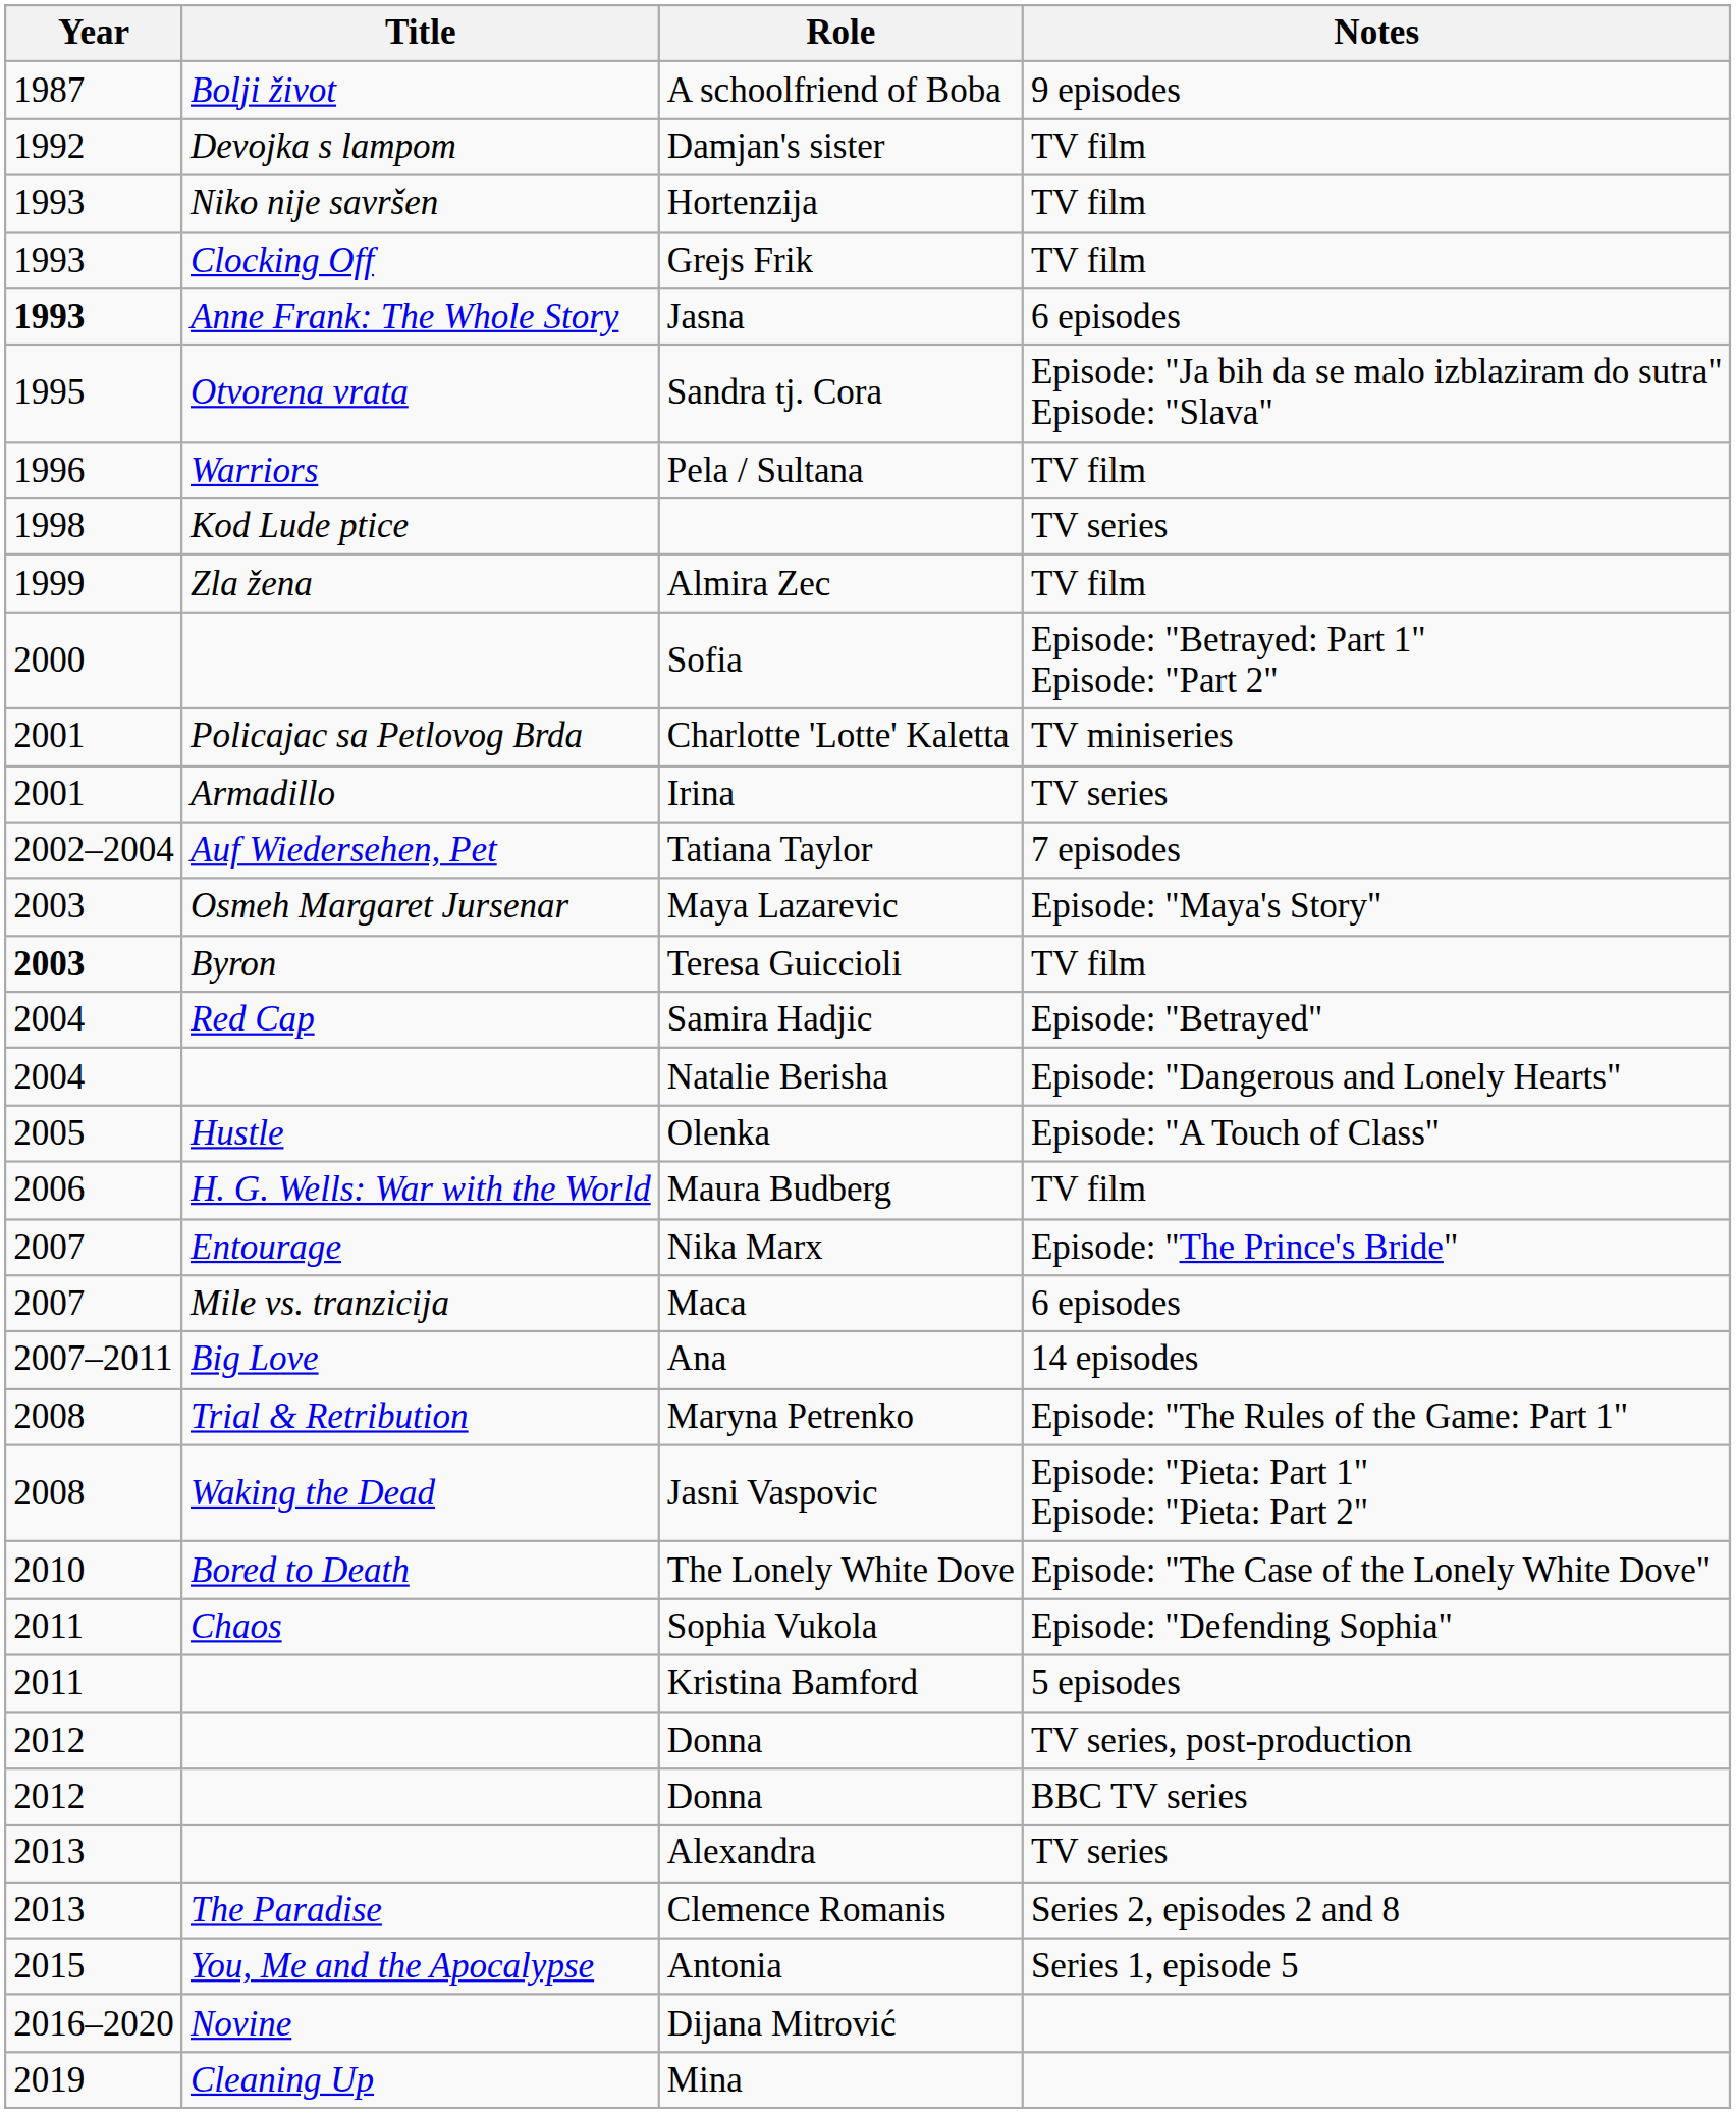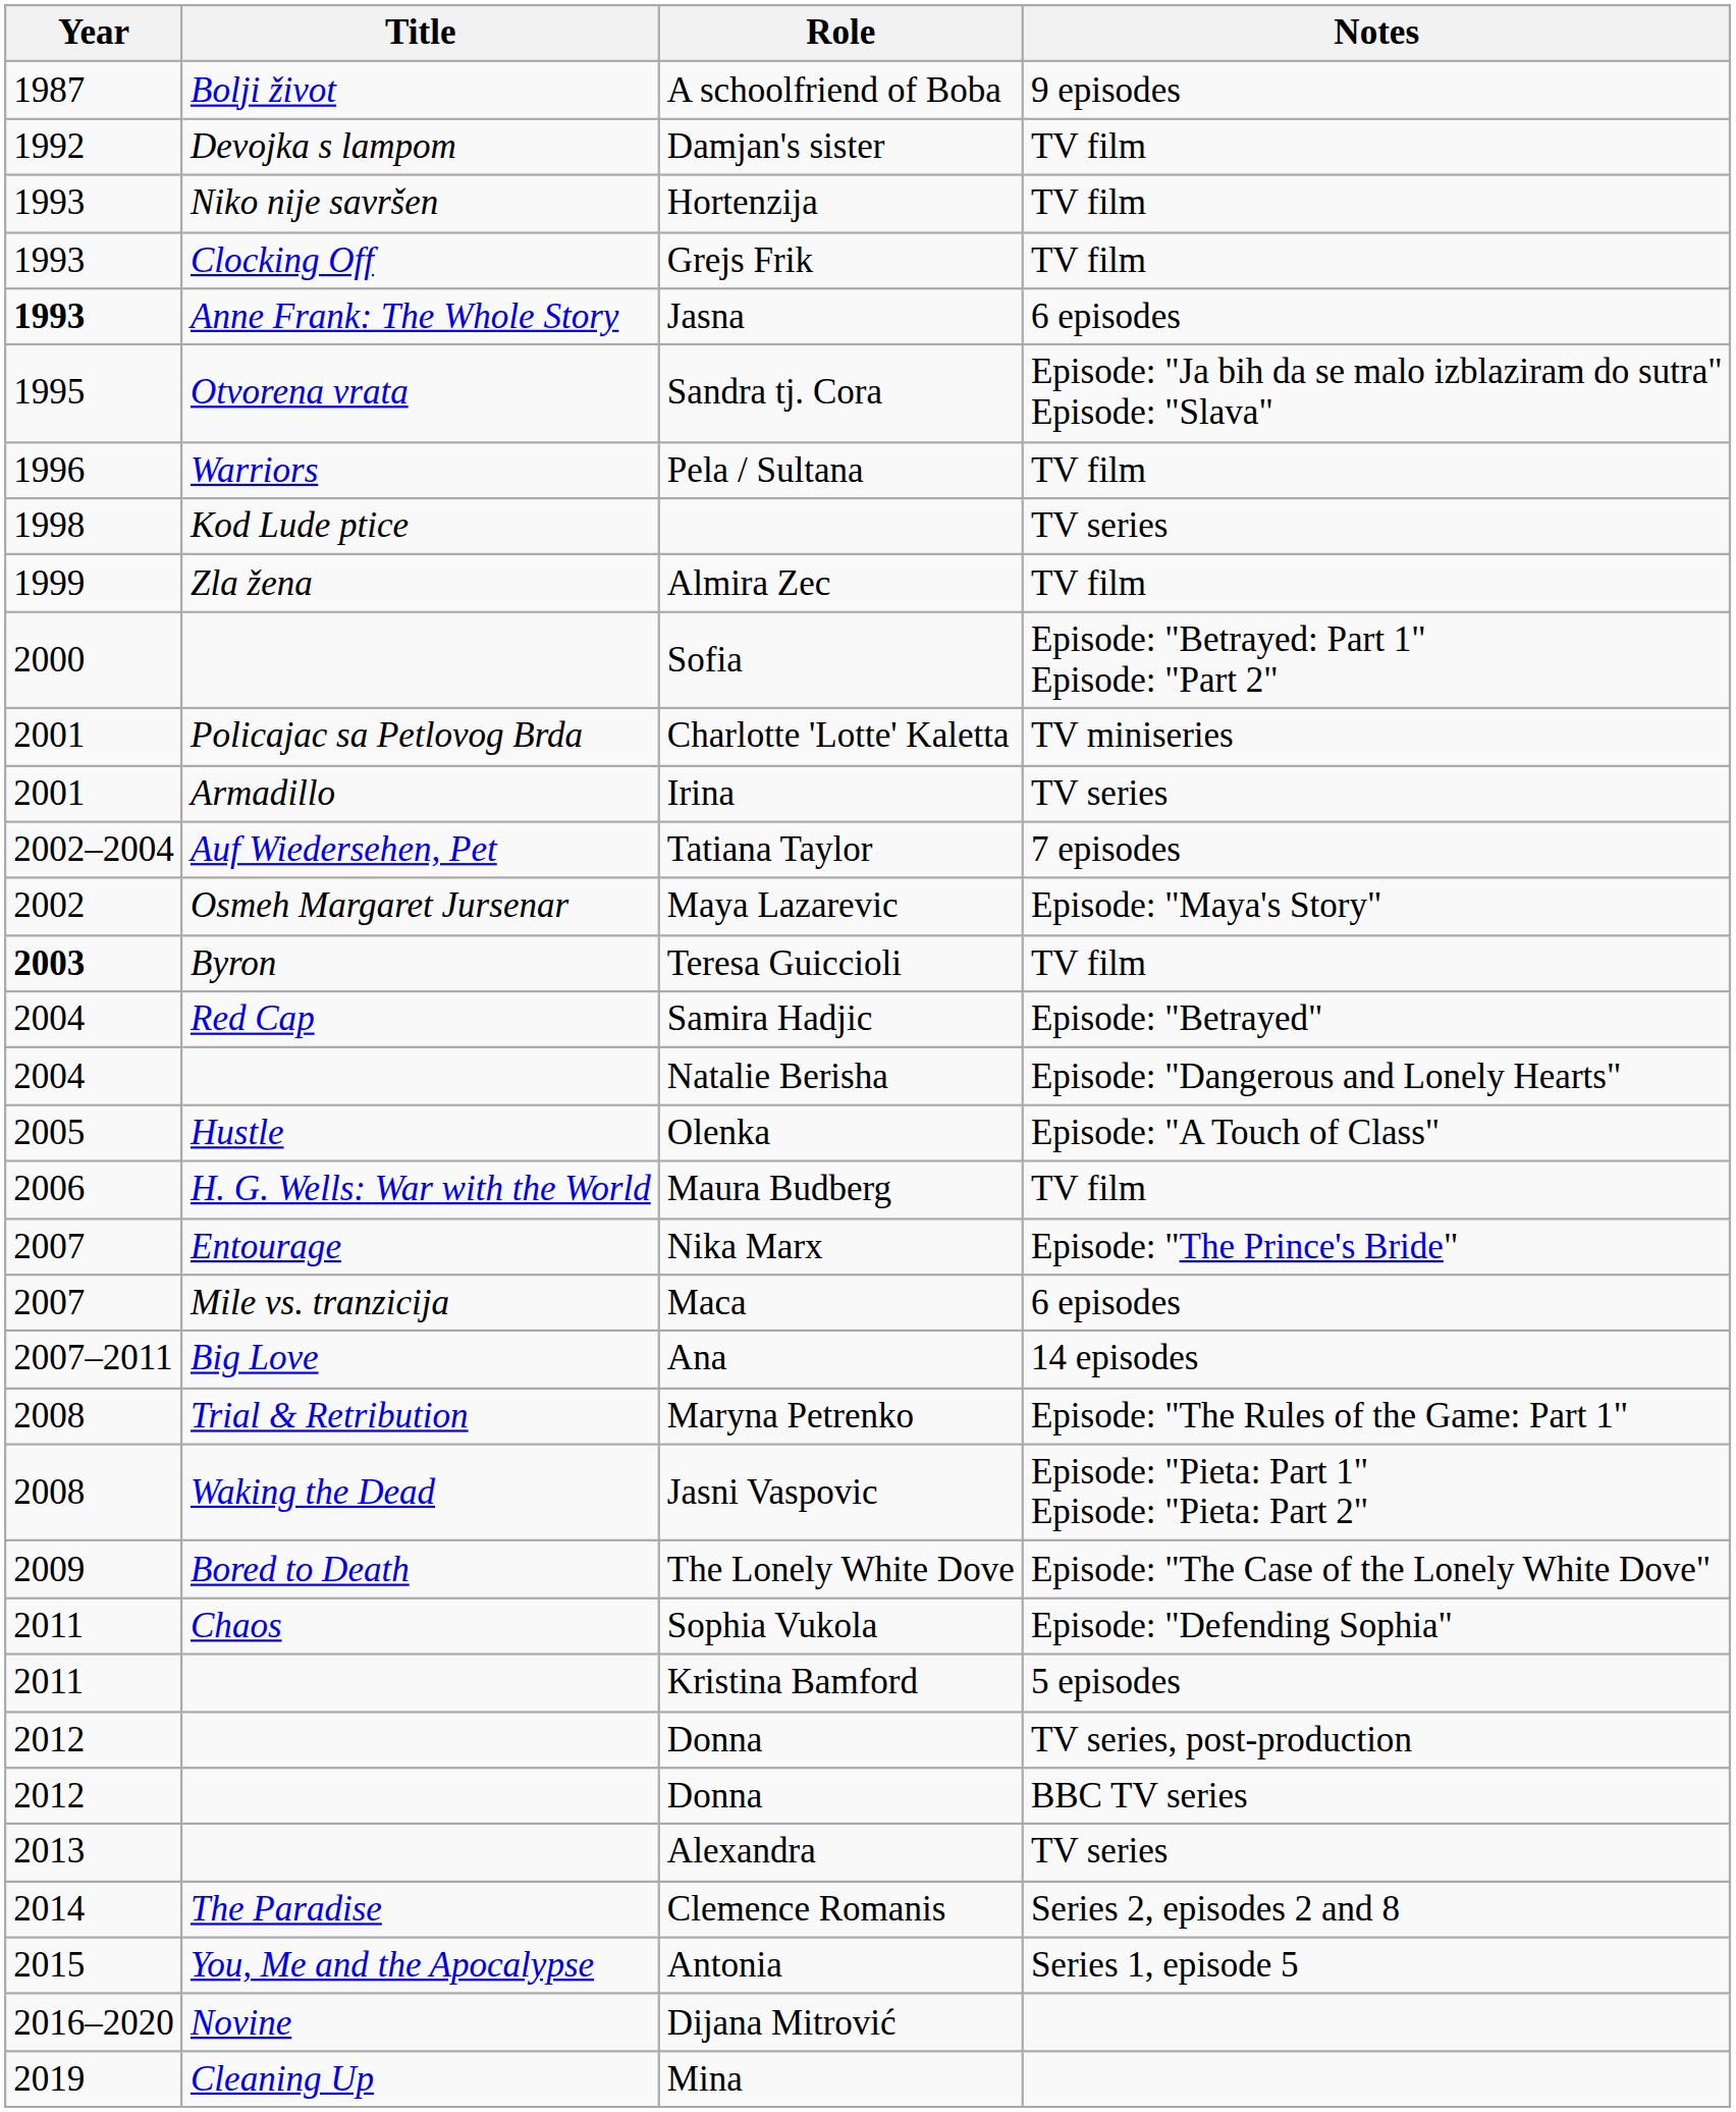Maya Lazarevic | Year: 2003 -> 2002
The Lonely White Dove | Year: 2010 -> 2009
Clemence Romanis | Year: 2013 -> 2014
